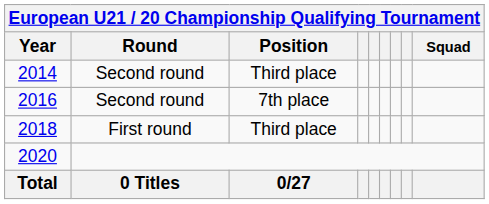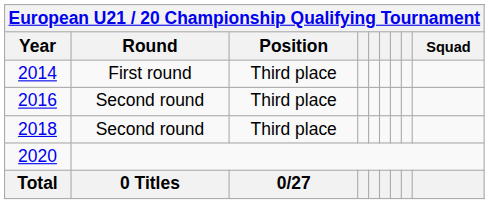2014 | Round: Second round -> First round
2016 | Position: 7th place -> Third place
2018 | Round: First round -> Second round
